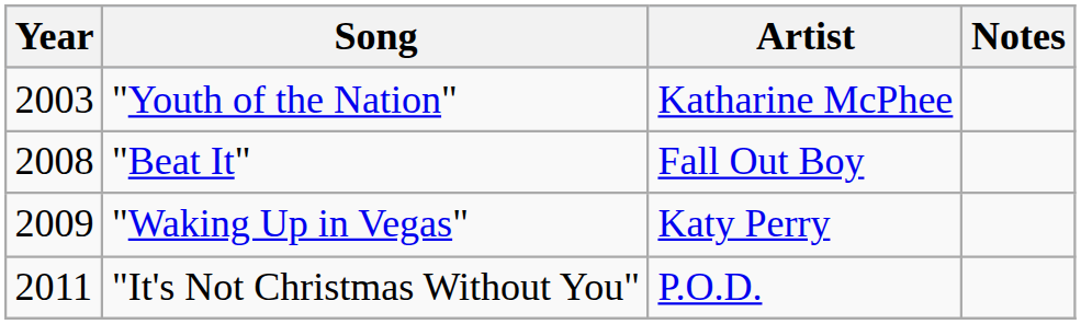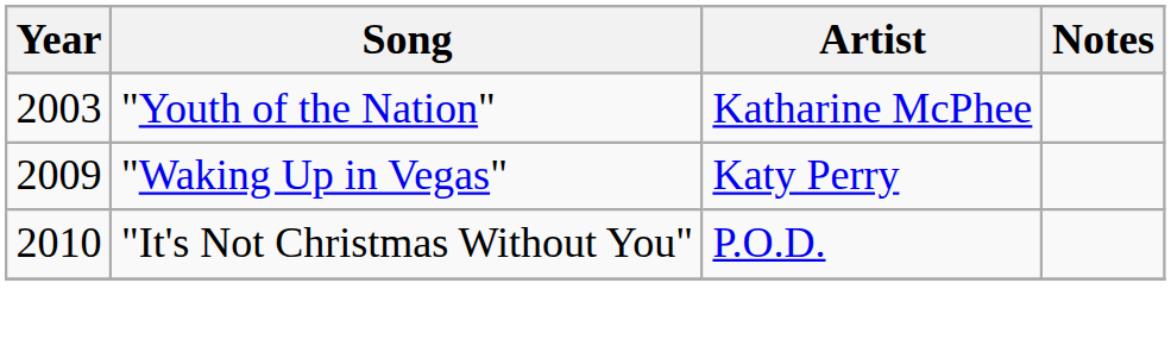- row: 2008 | "Beat It" | Fall Out Boy
"It's Not Christmas Without You" | Year: 2011 -> 2010
